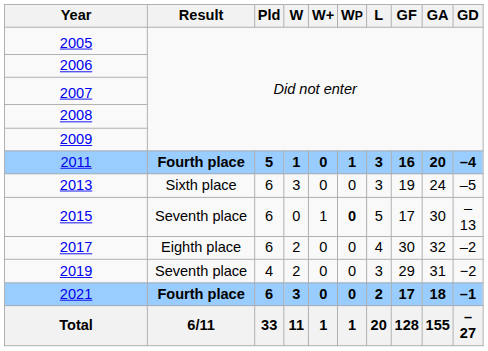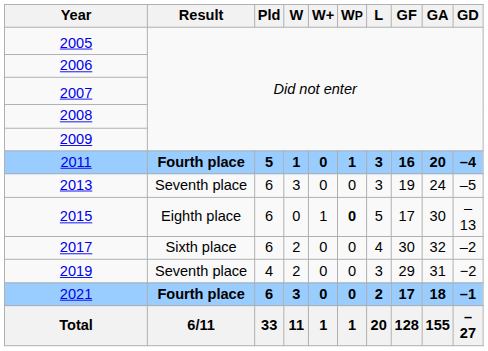2013 | Result: Sixth place -> Seventh place
2015 | Result: Seventh place -> Eighth place
2017 | Result: Eighth place -> Sixth place
